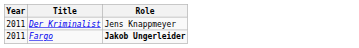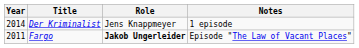+ column: Notes | 1 episode | Episode "The Law of Vacant Places"
Der Kriminalist | Year: 2011 -> 2014
